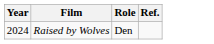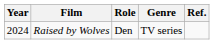+ column: Genre | TV series
